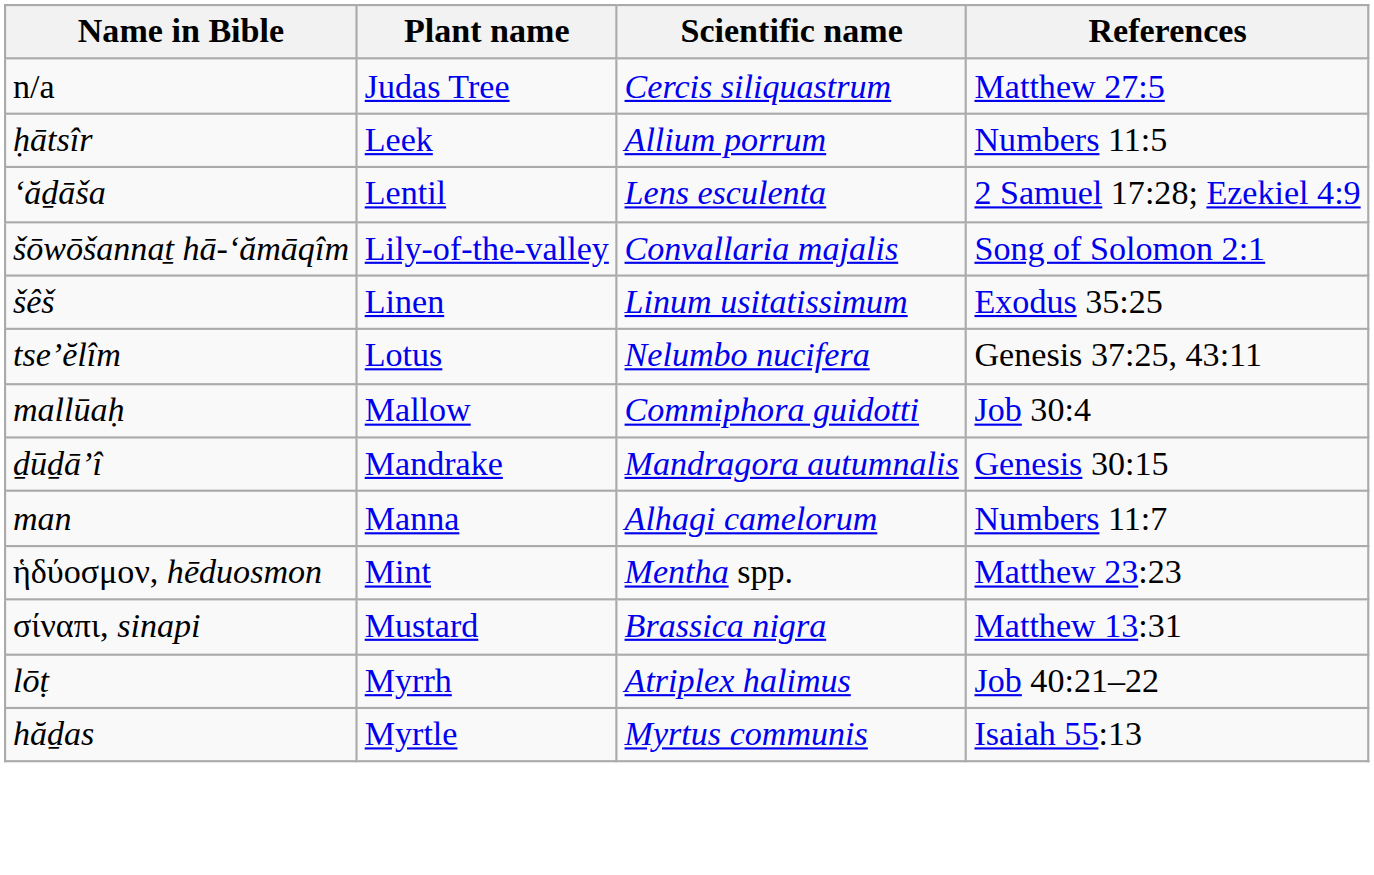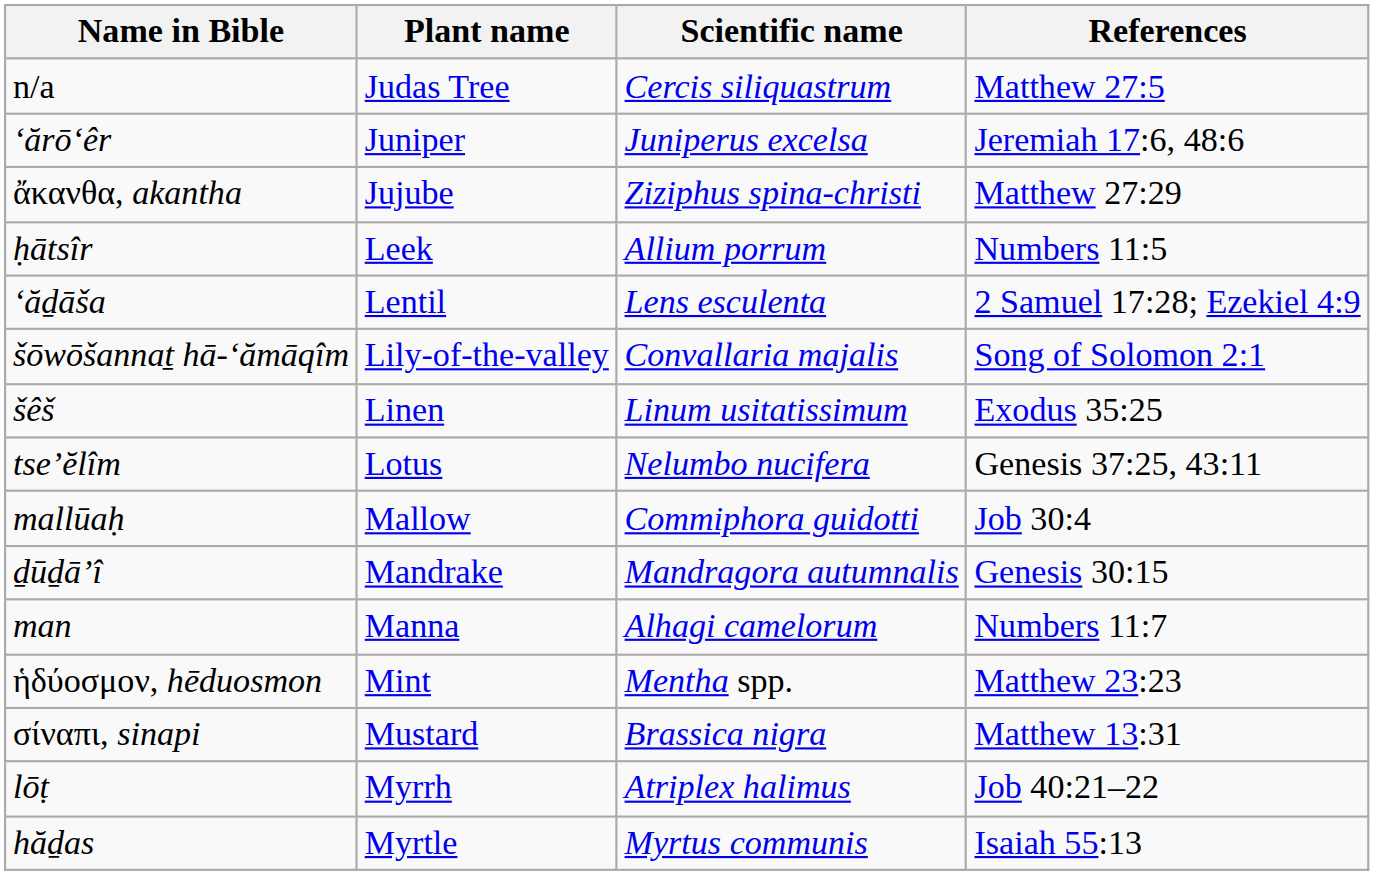+ row: ‘ărō‘êr | Juniper | Juniperus excelsa | Jeremiah 17:6, 48:6
+ row: ἄκανθα, akantha | Jujube | Ziziphus spina-christi | Matthew 27:29
